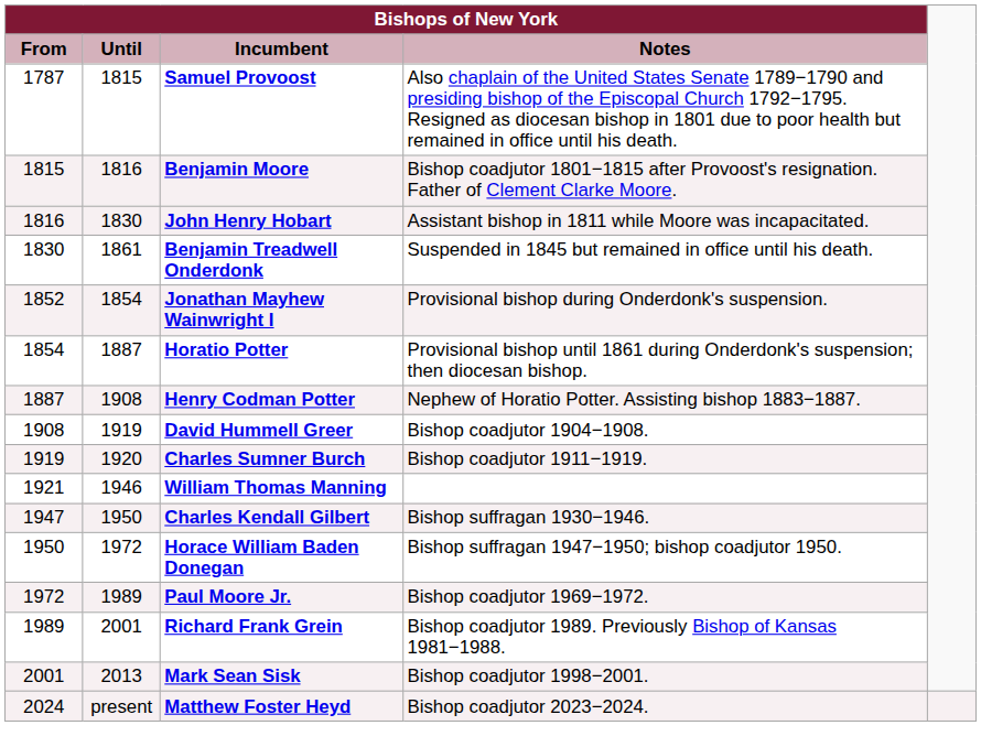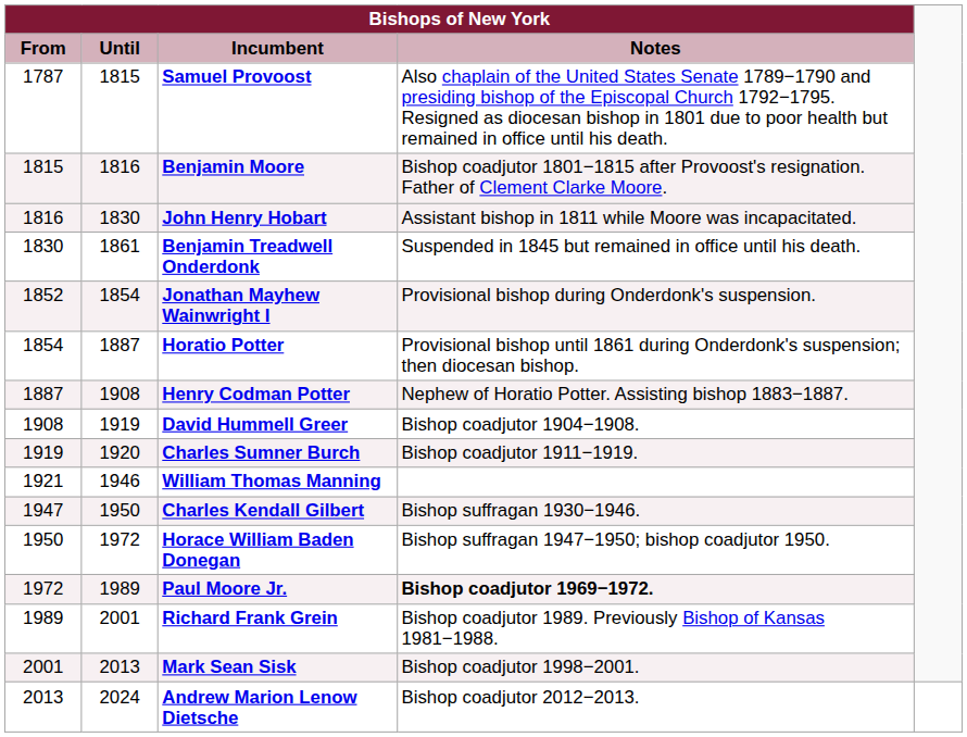Paul Moore Jr. | Bishops of New York / Notes: normal -> bold
+ row: 2013 | 2024 | Andrew Marion Lenow Dietsche | Bishop coadjutor 2012−2013.
- row: 2024 | present | Matthew Foster Heyd | Bishop coadjutor 2023−2024.
